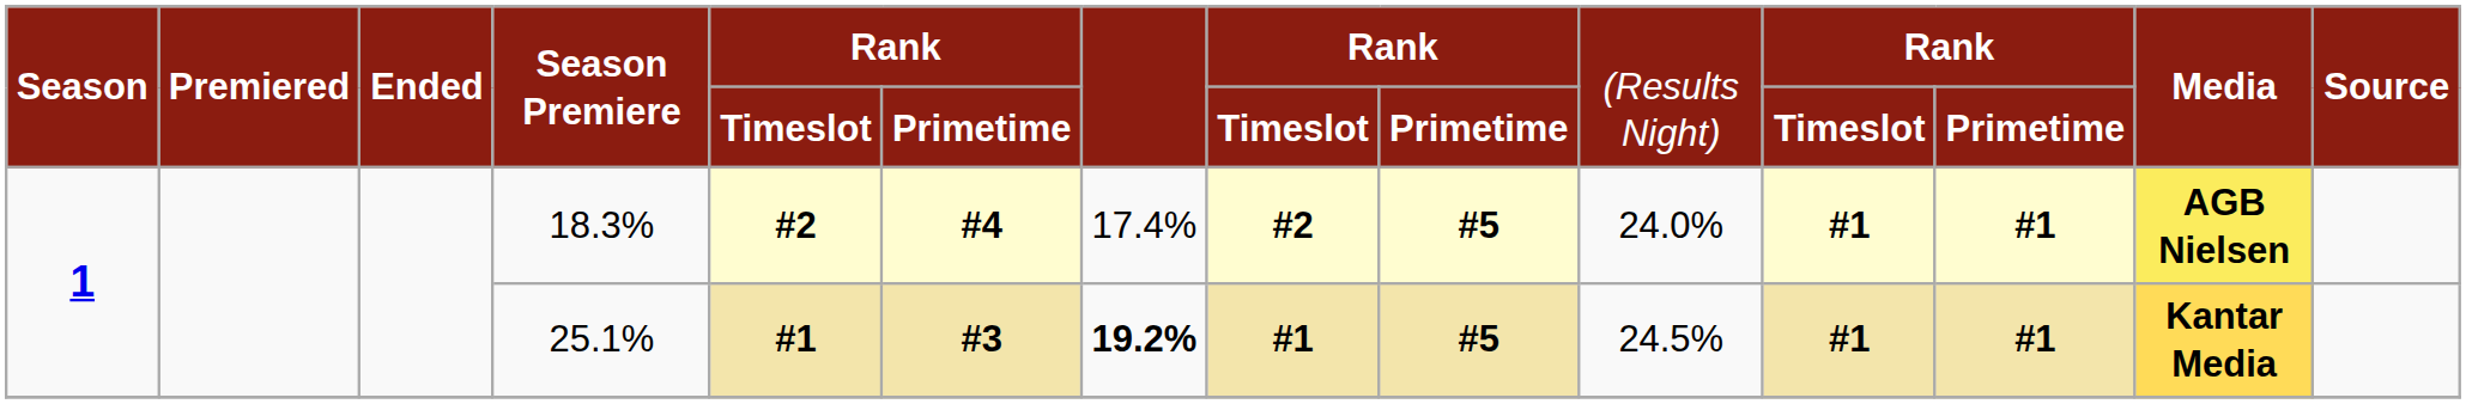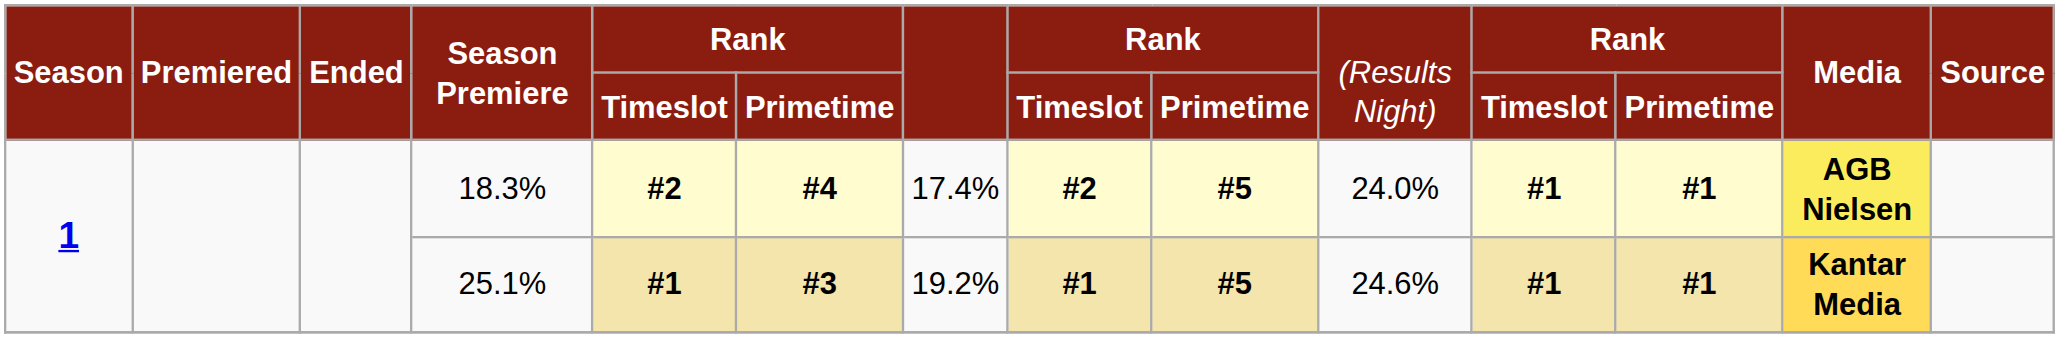25.1% | column 7: bold -> normal
25.1% | column 10: 24.5% -> 24.6%
